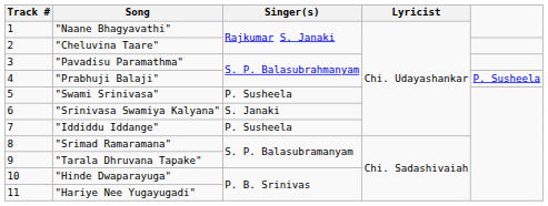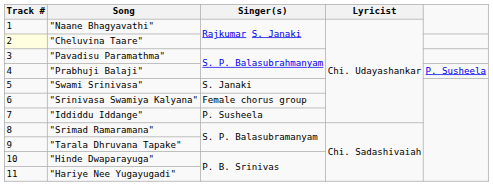"Cheluvina Taare" | Track #: no background -> lightyellow background
"Swami Srinivasa" | Singer(s): P. Susheela -> S. Janaki
"Srinivasa Swamiya Kalyana" | Singer(s): S. Janaki -> Female chorus group
